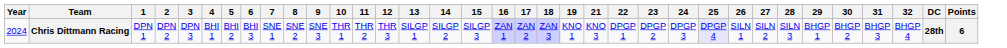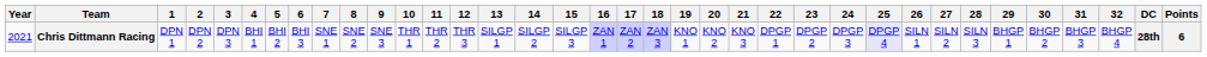+ column: 20 | KNO 2
Chris Dittmann Racing | Year: 2024 -> 2021
